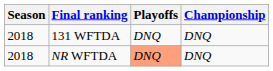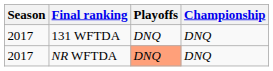131 WFTDA | Season: 2018 -> 2017
NR WFTDA | Season: 2018 -> 2017
